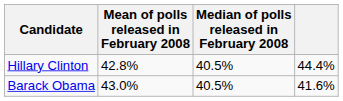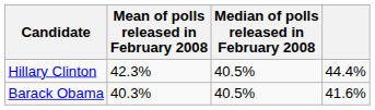Hillary Clinton | Mean of polls released in February 2008: 42.8% -> 42.3%
Barack Obama | Mean of polls released in February 2008: 43.0% -> 40.3%
